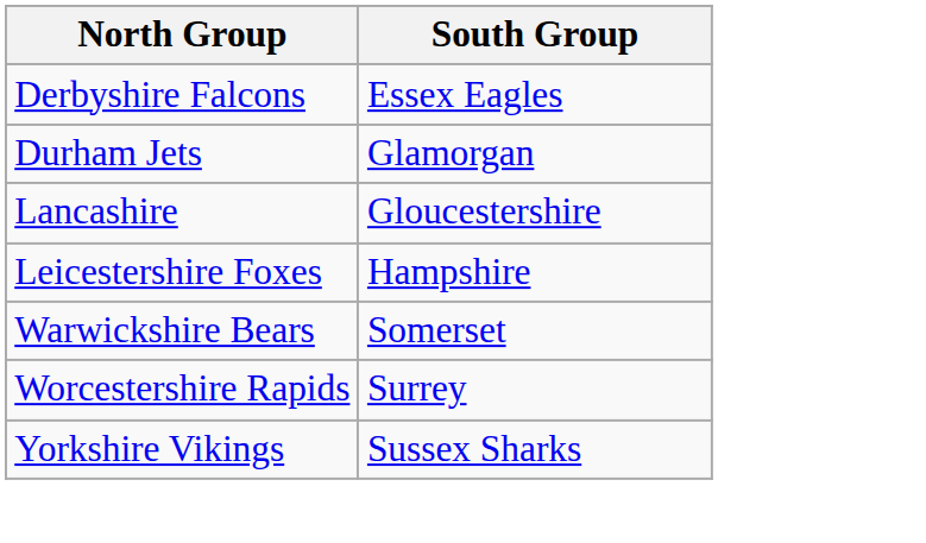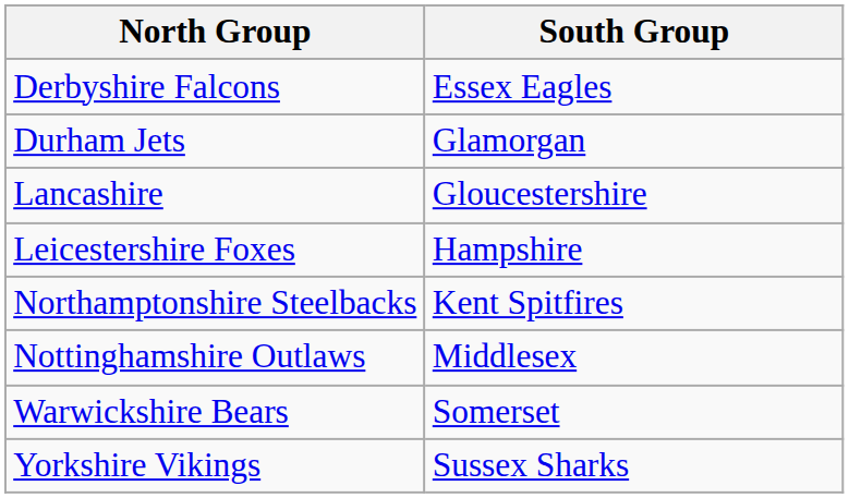+ row: Northamptonshire Steelbacks | Kent Spitfires
+ row: Nottinghamshire Outlaws | Middlesex
- row: Worcestershire Rapids | Surrey
